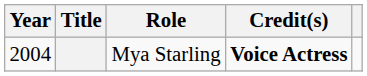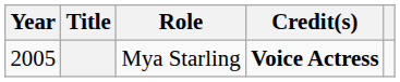Mya Starling | Year: 2004 -> 2005
